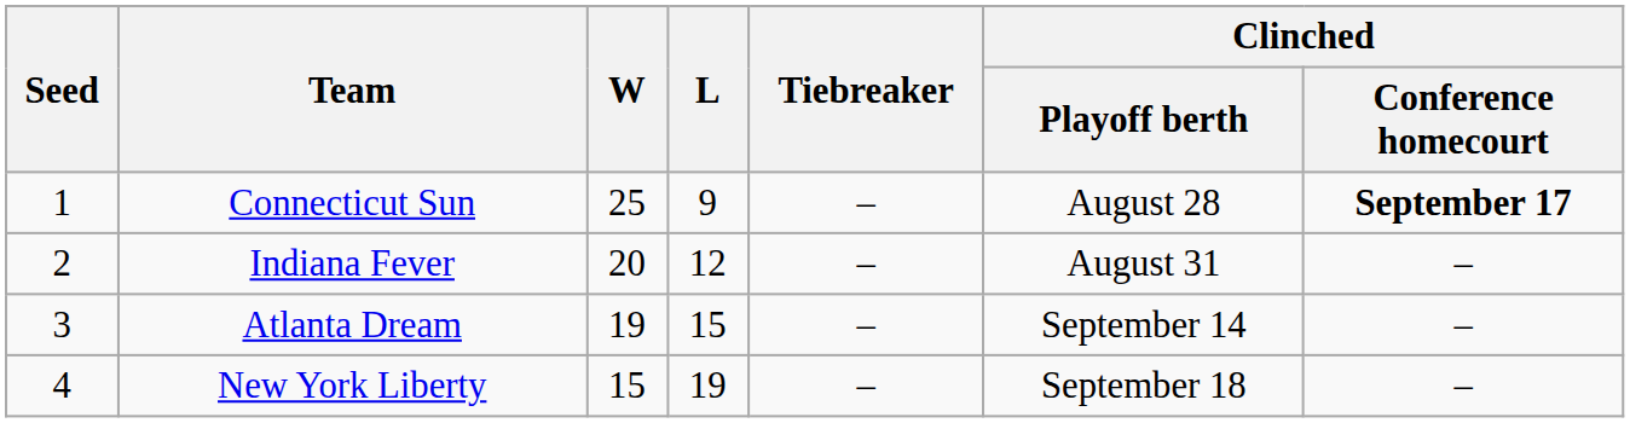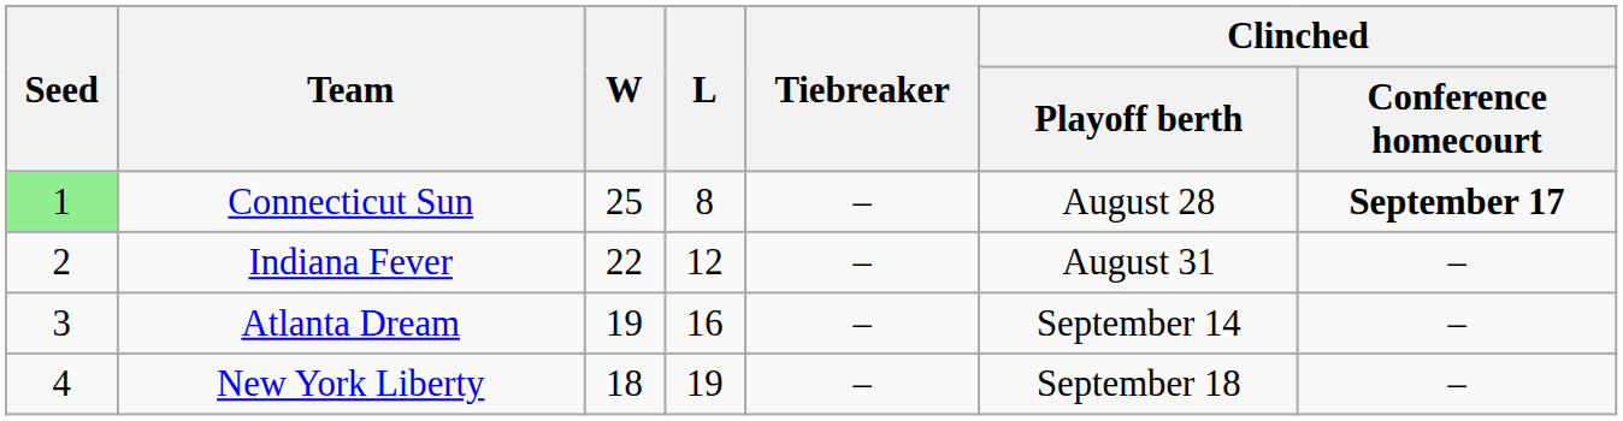Connecticut Sun | Seed: no background -> lightgreen background
Connecticut Sun | L: 9 -> 8
Indiana Fever | W: 20 -> 22
Atlanta Dream | L: 15 -> 16
New York Liberty | W: 15 -> 18
